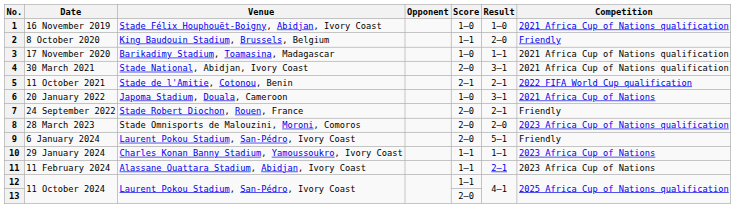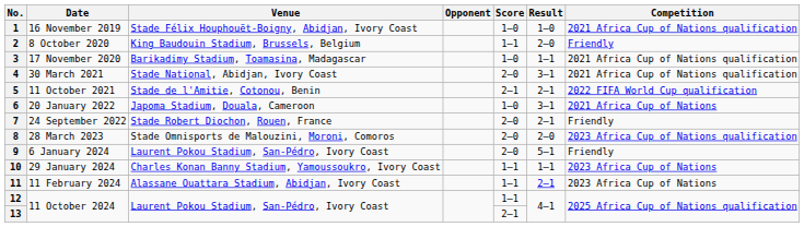13 | Score: 2–0 -> 2–1
